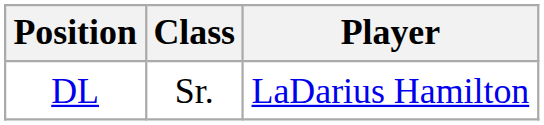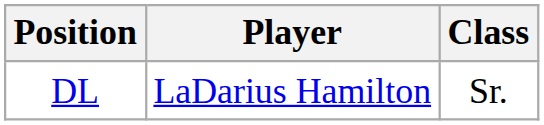columns swapped: Player <-> Class
